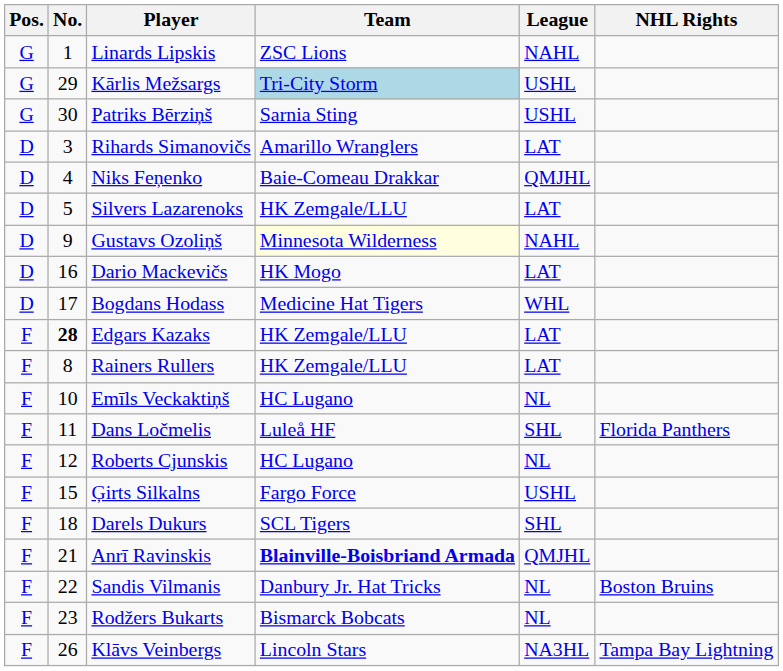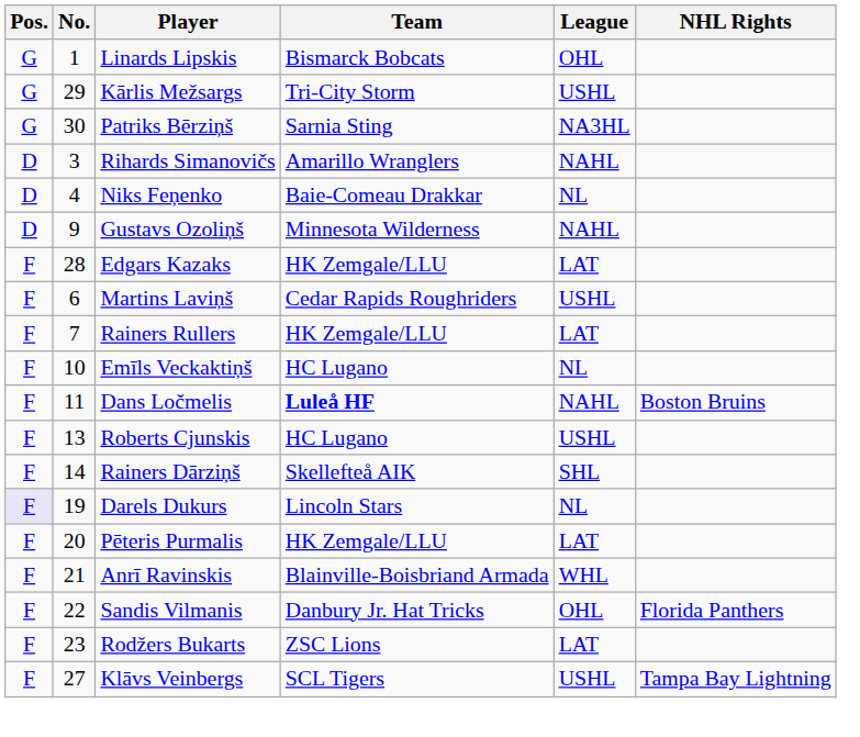Linards Lipskis | Team: ZSC Lions -> Bismarck Bobcats
Linards Lipskis | League: NAHL -> OHL
Kārlis Mežsargs | Team: lightblue background -> no background
Patriks Bērziņš | League: USHL -> NA3HL
Rihards Simanovičs | League: LAT -> NAHL
Niks Feņenko | League: QMJHL -> NL
- row: D | 5 | Silvers Lazarenoks | HK Zemgale/LLU | LAT
Gustavs Ozoliņš | Team: lightyellow background -> no background
- row: D | 16 | Dario Mackevičs | HK Mogo | LAT
- row: D | 17 | Bogdans Hodass | Medicine Hat Tigers | WHL
Edgars Kazaks | No.: bold -> normal
+ row: F | 6 | Martins Laviņš | Cedar Rapids Roughriders | USHL
Rainers Rullers | No.: 8 -> 7
Dans Ločmelis | Team: normal -> bold
Dans Ločmelis | League: SHL -> NAHL
Dans Ločmelis | NHL Rights: Florida Panthers -> Boston Bruins
Roberts Cjunskis | No.: 12 -> 13
Roberts Cjunskis | League: NL -> USHL
+ row: F | 14 | Rainers Dārziņš | Skellefteå AIK | SHL
- row: F | 15 | Ģirts Silkalns | Fargo Force | USHL
Darels Dukurs | Pos.: no background -> lavender background
Darels Dukurs | No.: 18 -> 19
Darels Dukurs | Team: SCL Tigers -> Lincoln Stars
Darels Dukurs | League: SHL -> NL
+ row: F | 20 | Pēteris Purmalis | HK Zemgale/LLU | LAT
Anrī Ravinskis | Team: bold -> normal
Anrī Ravinskis | League: QMJHL -> WHL
Sandis Vilmanis | League: NL -> OHL
Sandis Vilmanis | NHL Rights: Boston Bruins -> Florida Panthers
Rodžers Bukarts | Team: Bismarck Bobcats -> ZSC Lions
Rodžers Bukarts | League: NL -> LAT
Klāvs Veinbergs | No.: 26 -> 27
Klāvs Veinbergs | Team: Lincoln Stars -> SCL Tigers
Klāvs Veinbergs | League: NA3HL -> USHL
